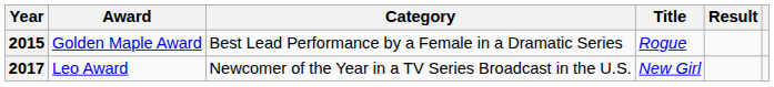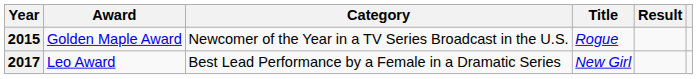2015 | Category: Best Lead Performance by a Female in a Dramatic Series -> Newcomer of the Year in a TV Series Broadcast in the U.S.
2017 | Category: Newcomer of the Year in a TV Series Broadcast in the U.S. -> Best Lead Performance by a Female in a Dramatic Series
